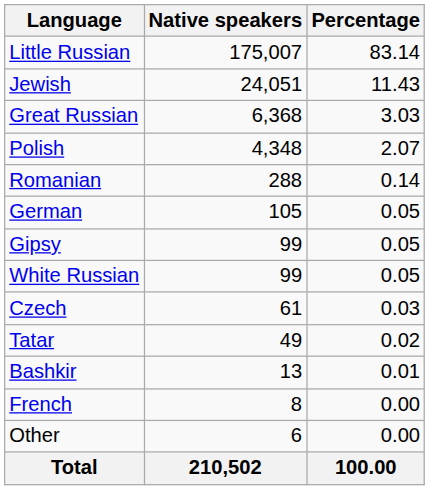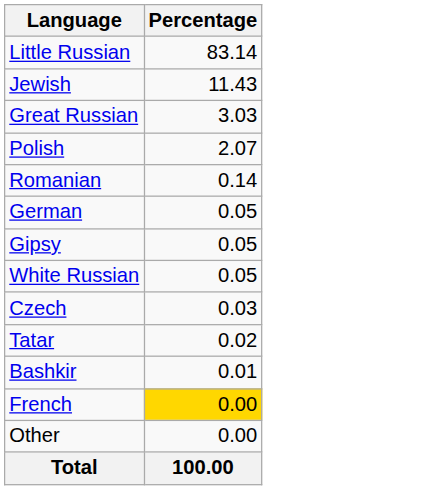- column: Native speakers | 175,007 | 24,051 | 6,368 | 4,348 | 288 | 105 | 99 | 99 | 61 | 49 | 13 | 8 | 6 | 210,502
French | Percentage: no background -> gold background
